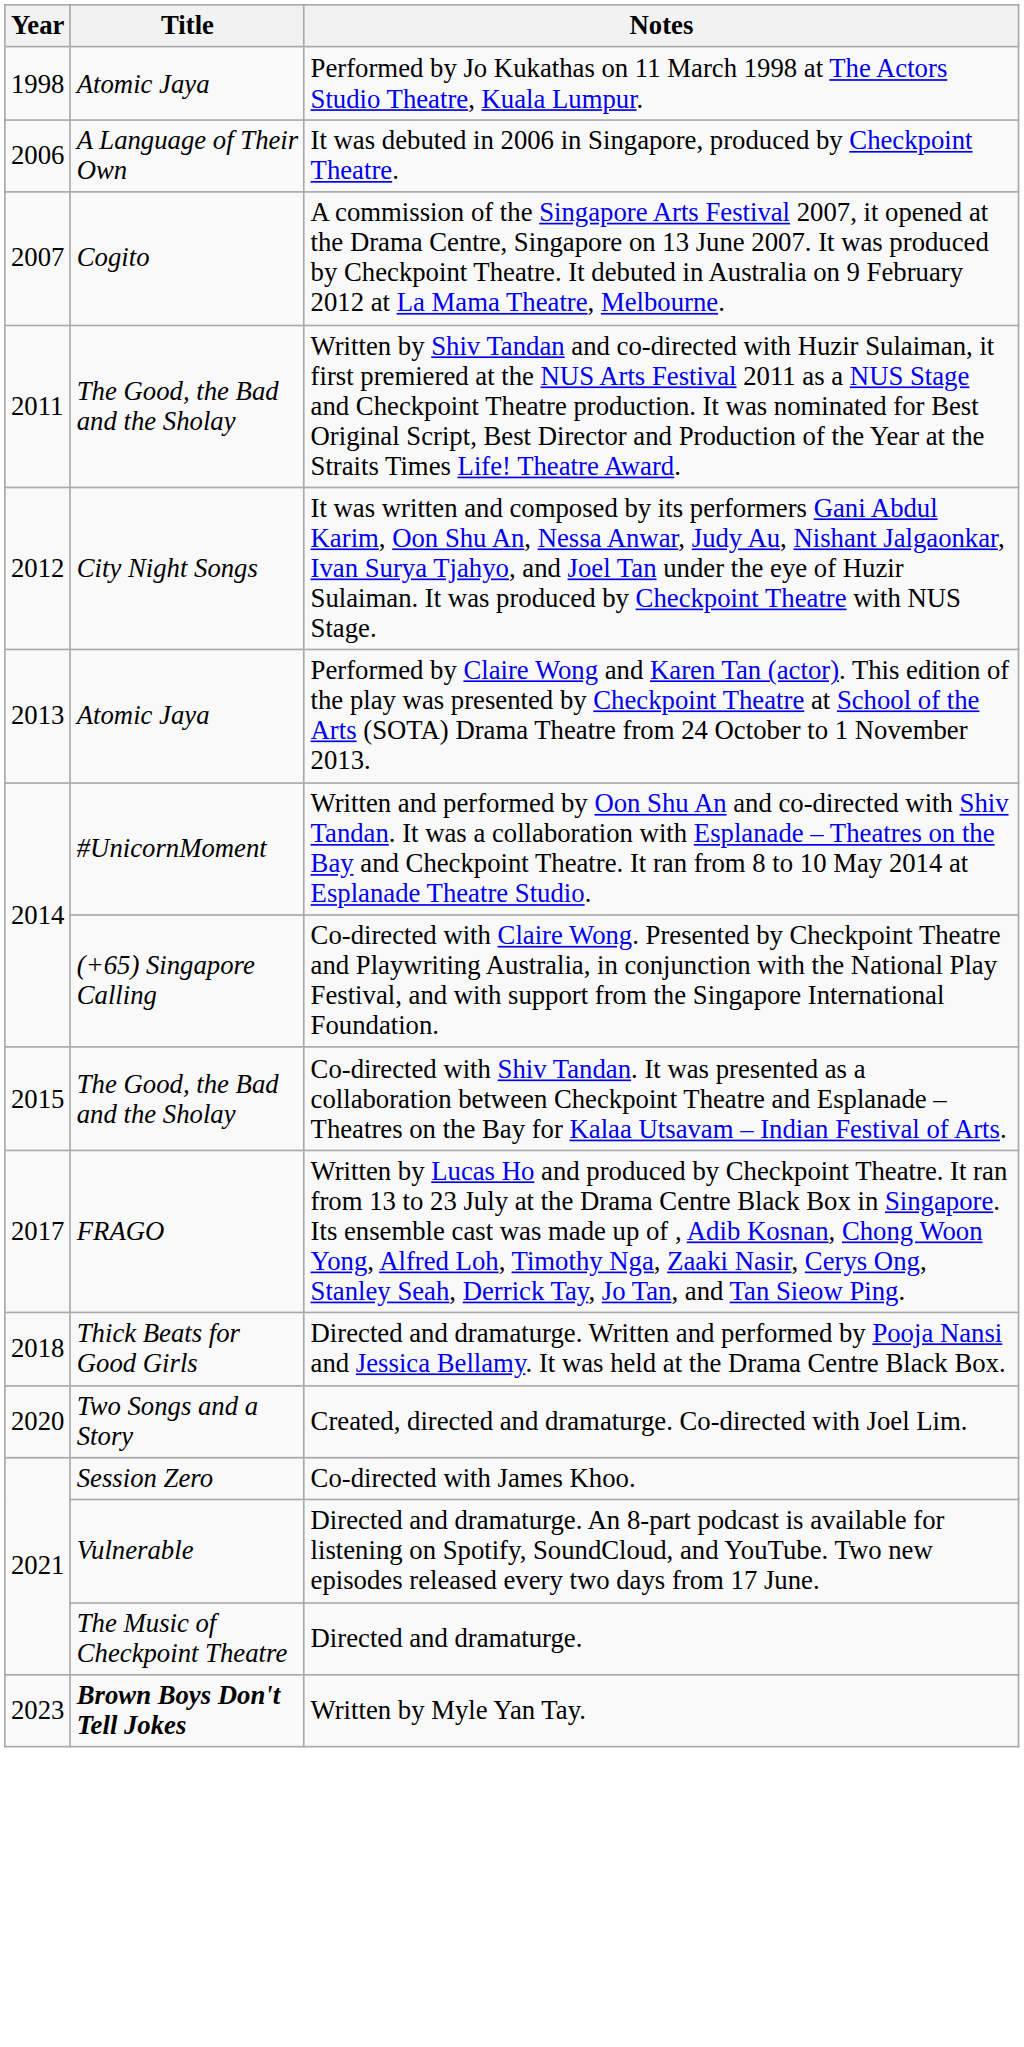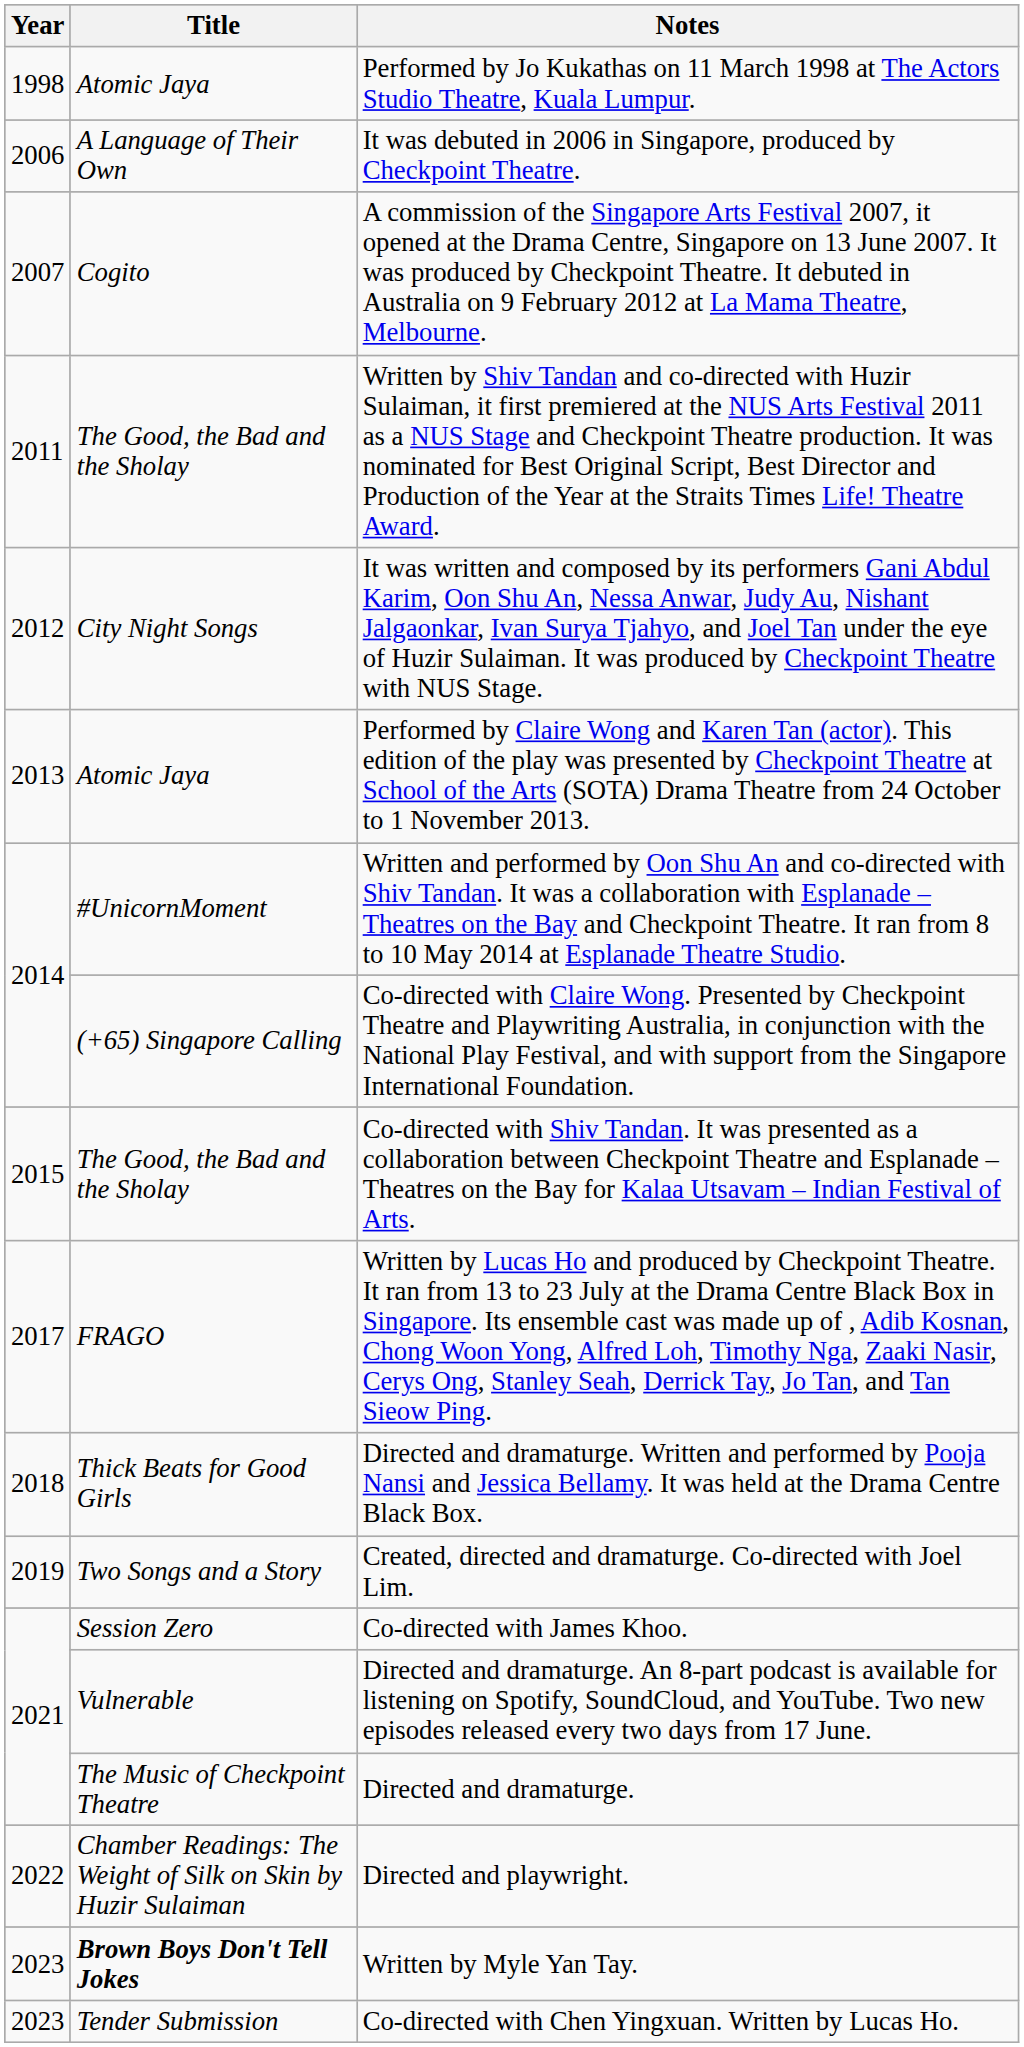Created, directed and dramaturge. Co-directed with Joel Lim. | Year: 2020 -> 2019
+ row: 2022 | Chamber Readings: The Weight of Silk on Skin by Huzir Sulaiman | Directed and playwright.
+ row: 2023 | Tender Submission | Co-directed with Chen Yingxuan. Written by Lucas Ho.
